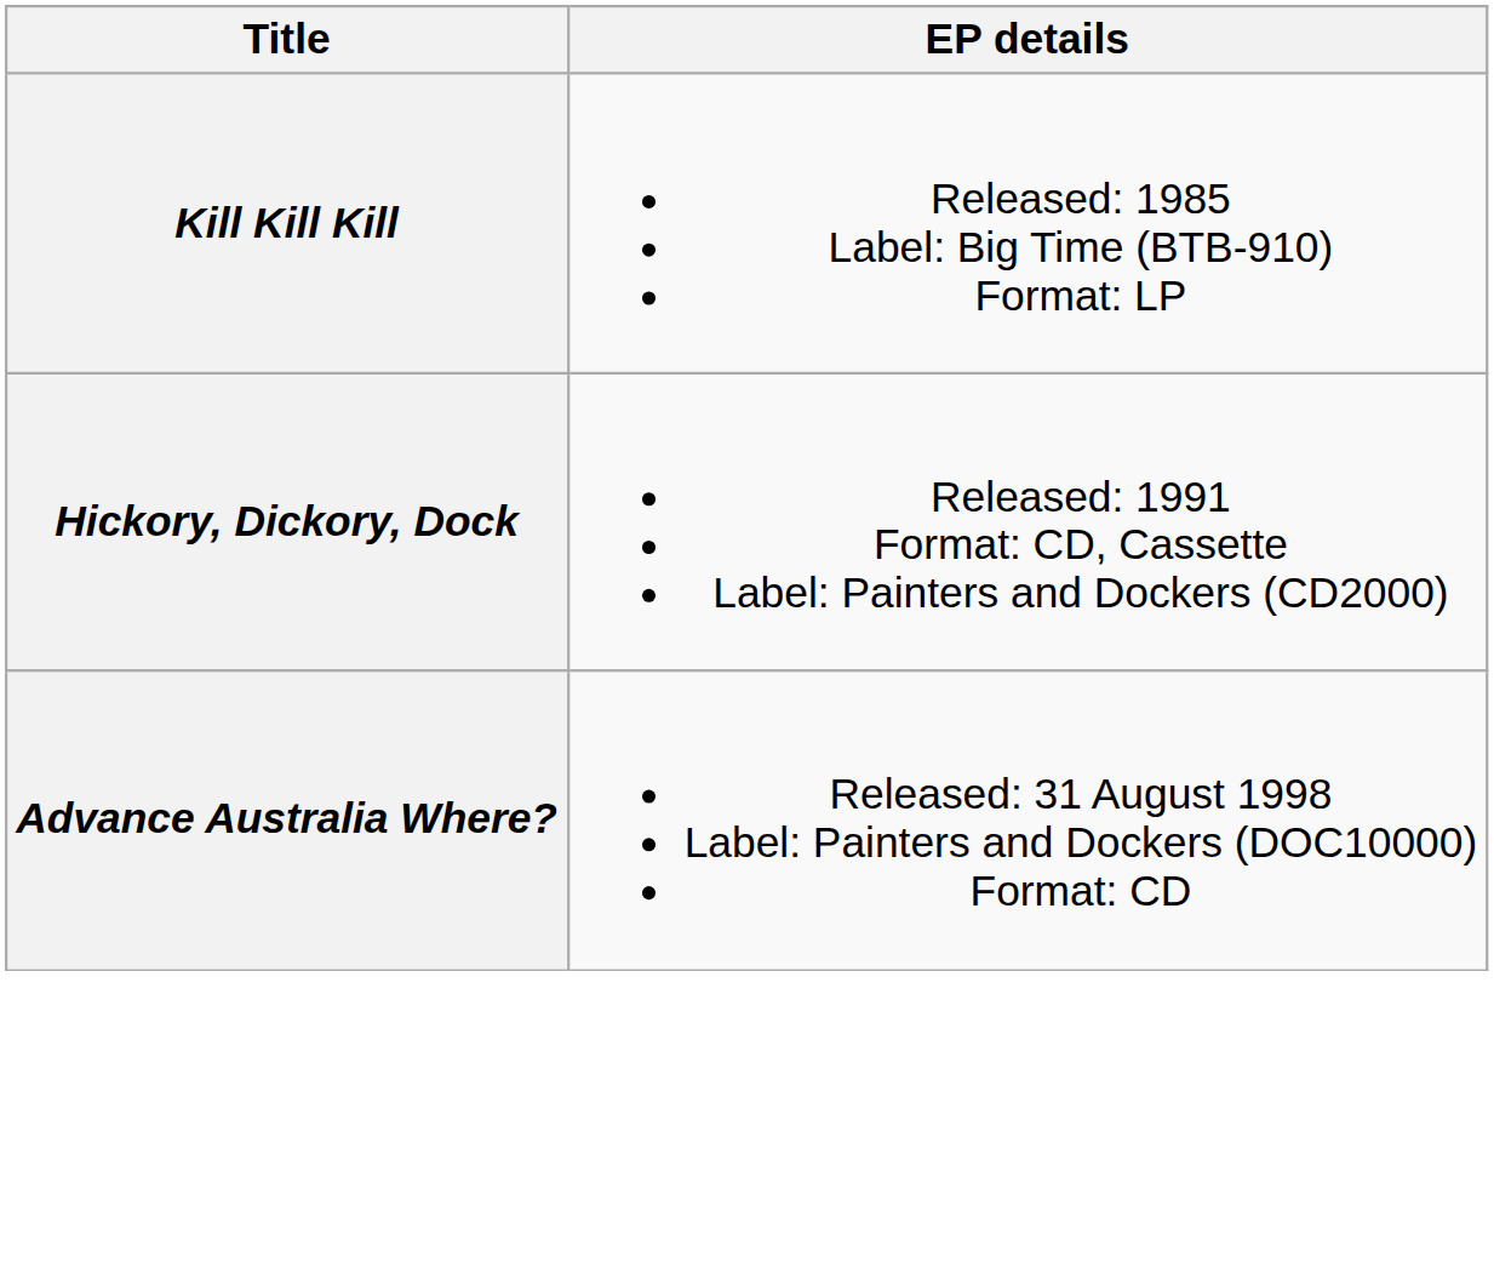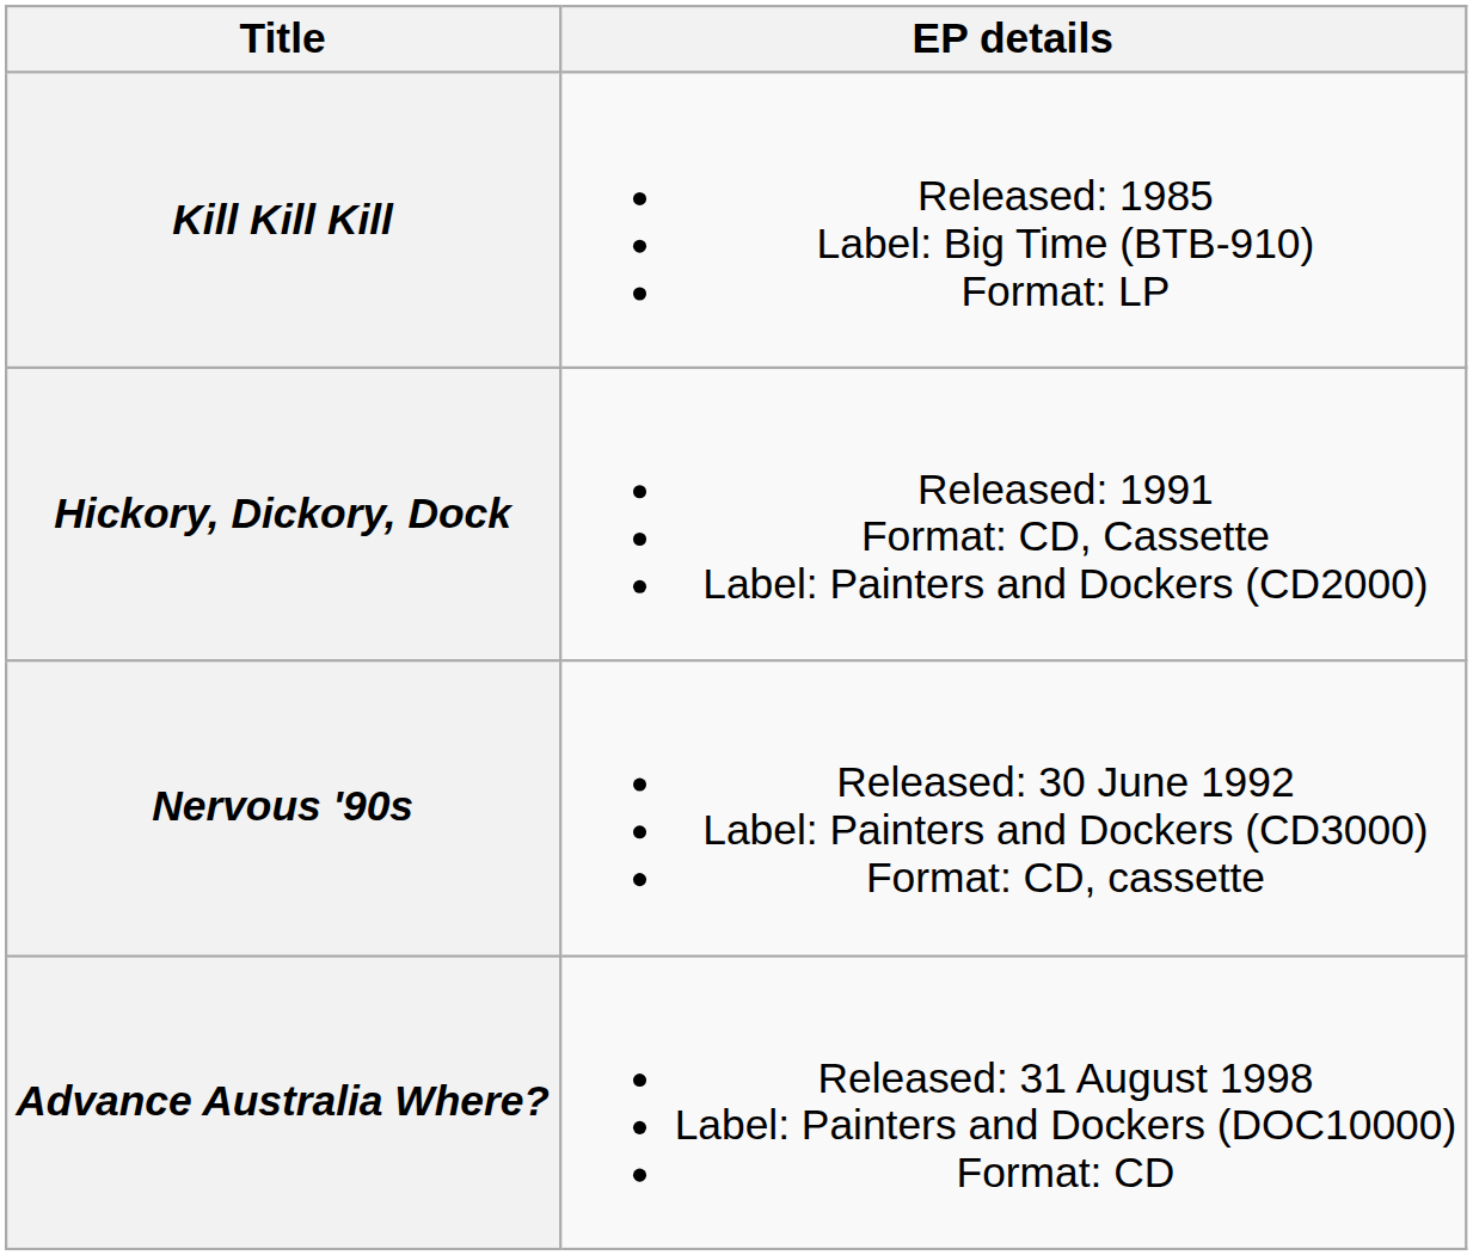+ row: Nervous '90s | Released: 30 June 1992 Label: Painters and Dockers (CD3000) Format: CD, cassette
